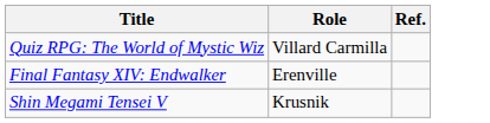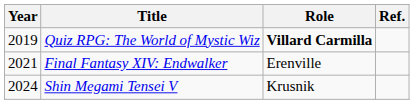+ column: Year | 2019 | 2021 | 2024
Quiz RPG: The World of Mystic Wiz | Role: normal -> bold
